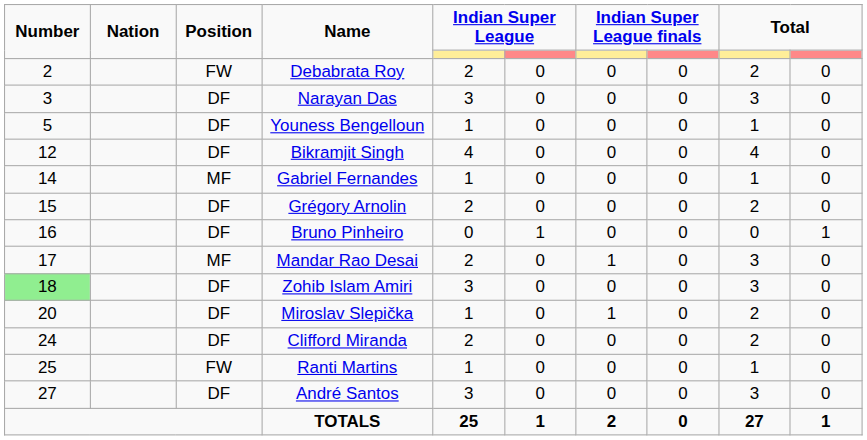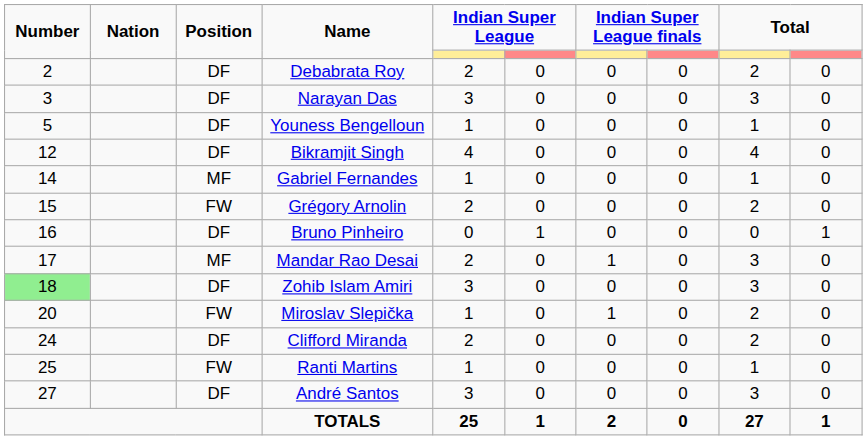Debabrata Roy | Position: FW -> DF
Grégory Arnolin | Position: DF -> FW
Miroslav Slepička | Position: DF -> FW
